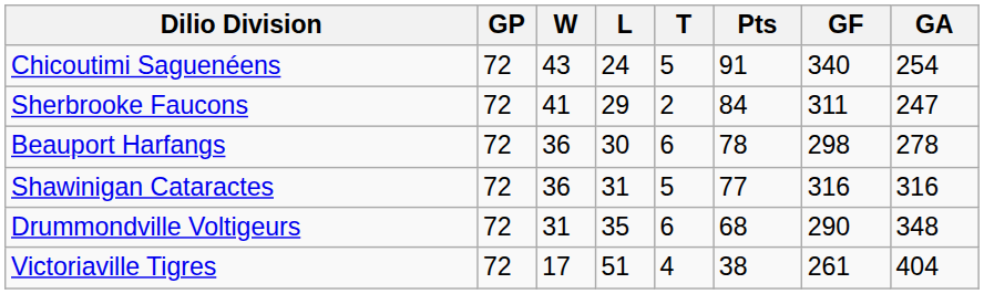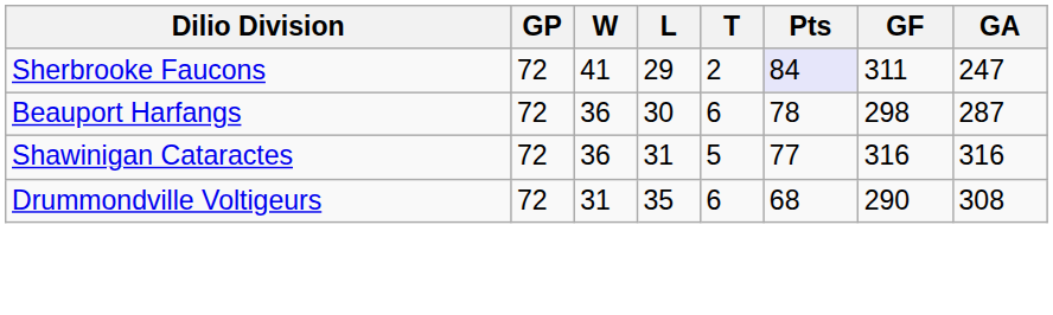- row: Chicoutimi Saguenéens | 72 | 43 | 24 | 5 | 91 | 340 | 254
Sherbrooke Faucons | Pts: no background -> lavender background
Beauport Harfangs | GA: 278 -> 287
Drummondville Voltigeurs | GA: 348 -> 308
- row: Victoriaville Tigres | 72 | 17 | 51 | 4 | 38 | 261 | 404
